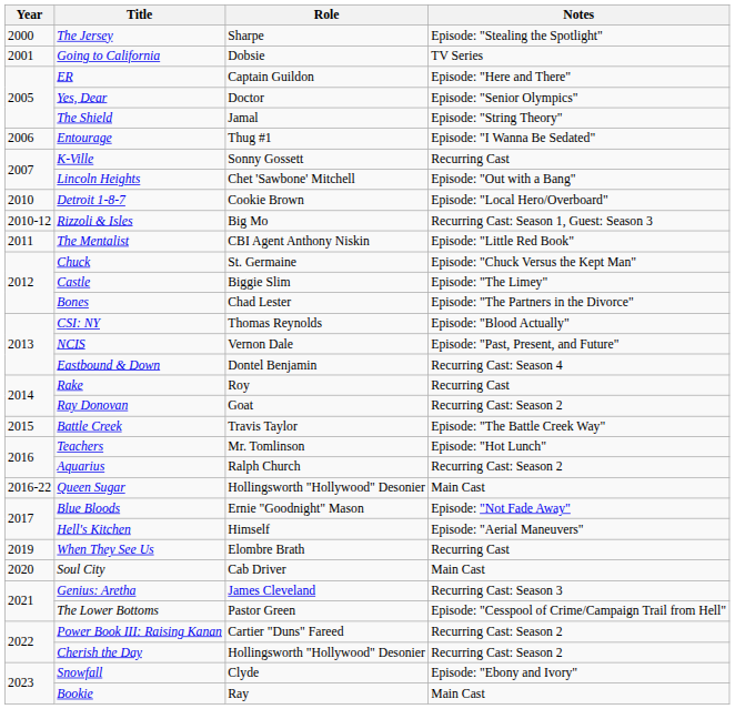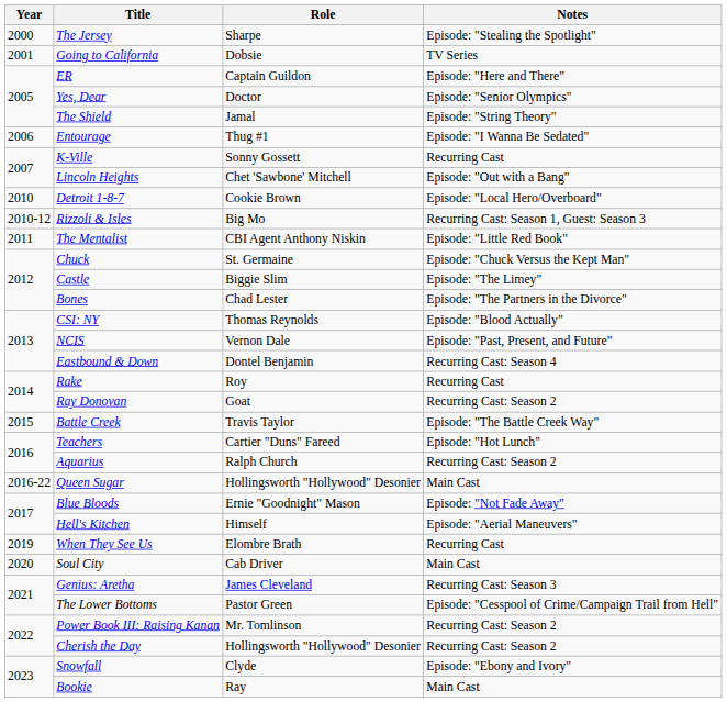Teachers | Role: Mr. Tomlinson -> Cartier "Duns" Fareed
Power Book III: Raising Kanan | Role: Cartier "Duns" Fareed -> Mr. Tomlinson
